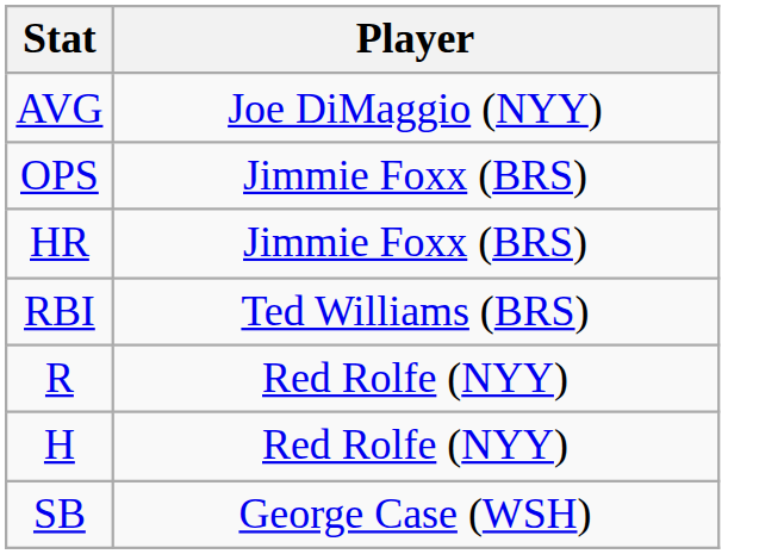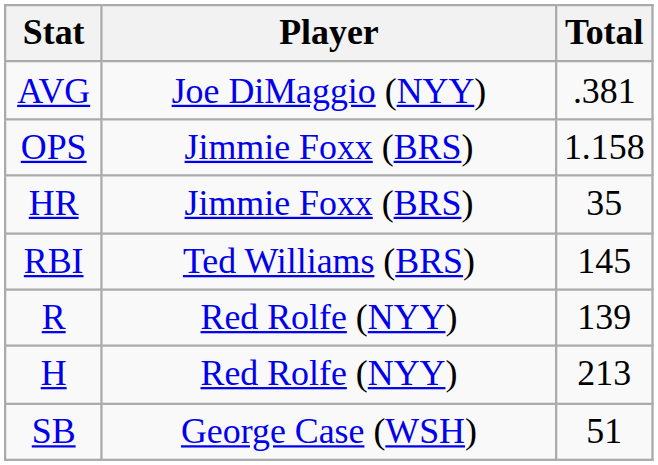+ column: Total | .381 | 1.158 | 35 | 145 | 139 | 213 | 51
